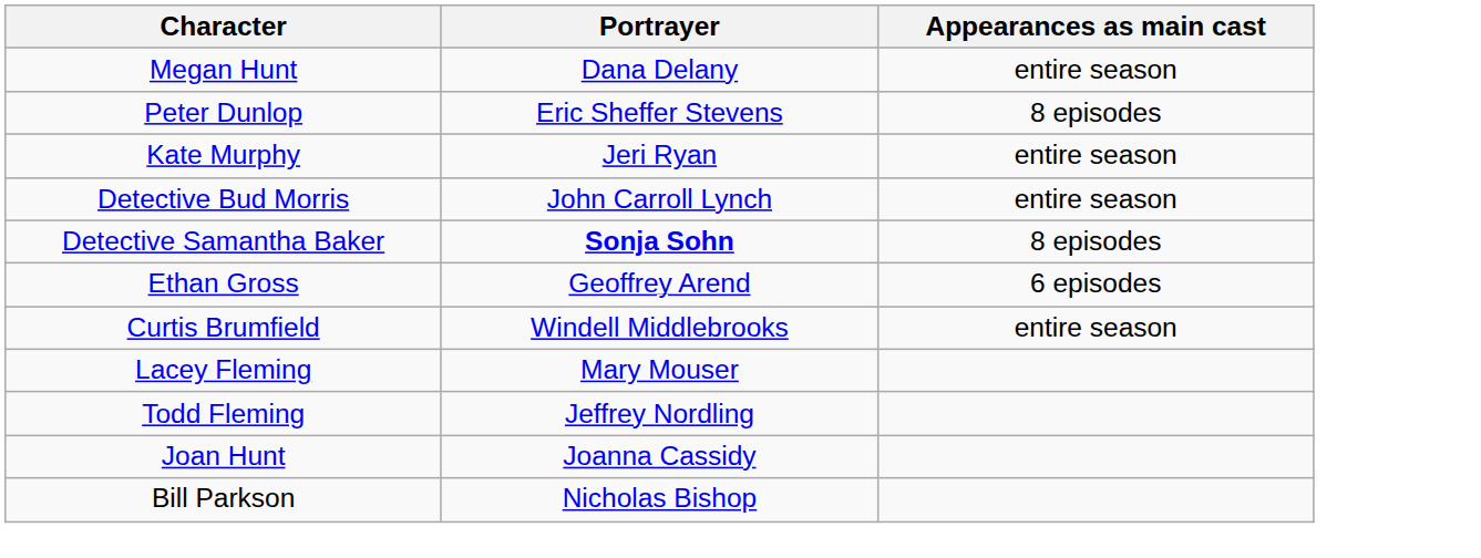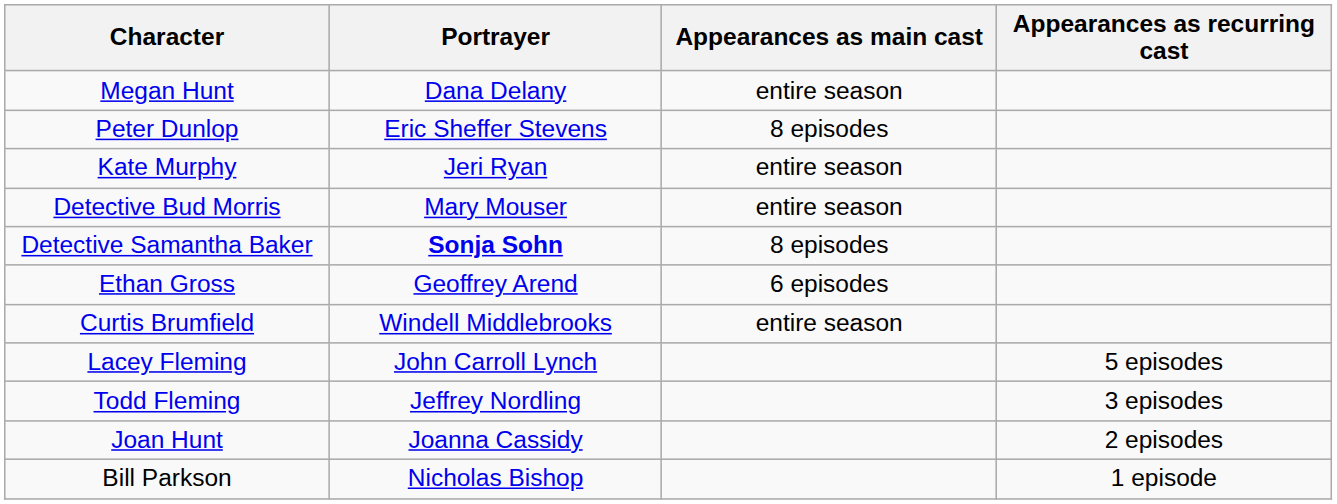+ column: Appearances as recurring cast | 5 episodes | 3 episodes | 2 episodes | 1 episode
Detective Bud Morris | Portrayer: John Carroll Lynch -> Mary Mouser
Lacey Fleming | Portrayer: Mary Mouser -> John Carroll Lynch
